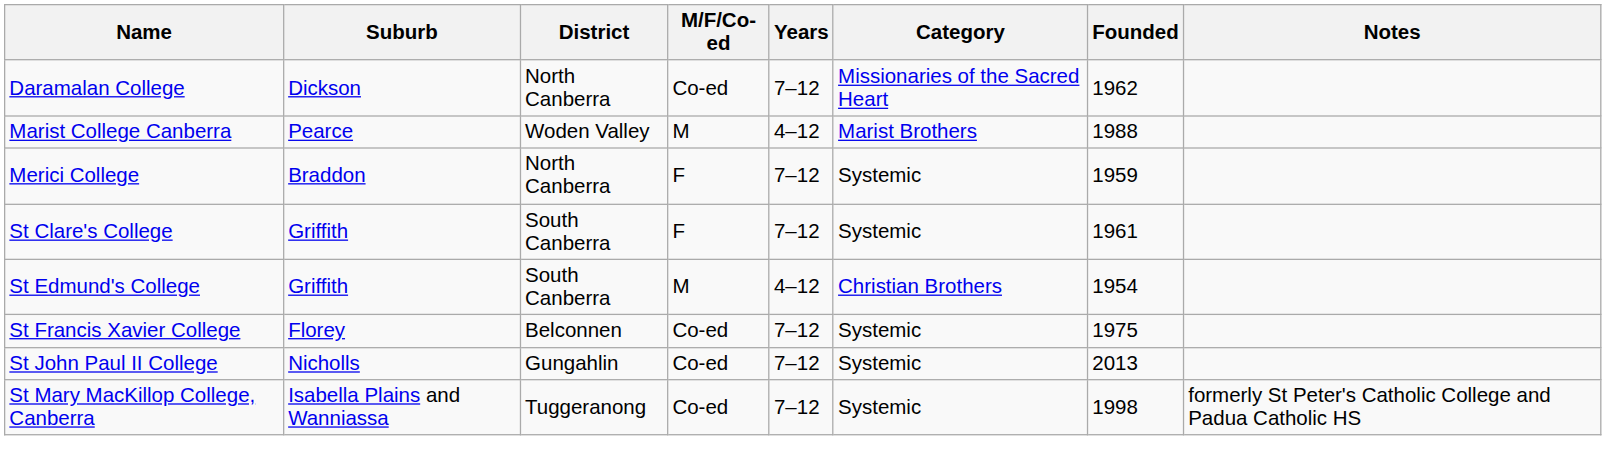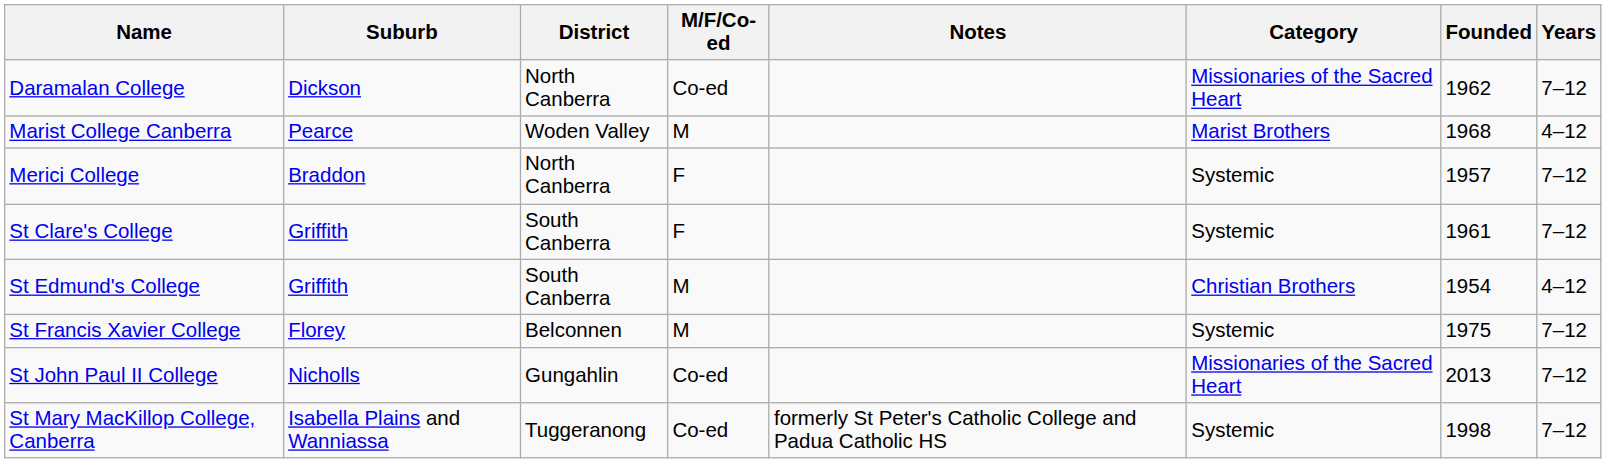columns swapped: Years <-> Notes
Marist College Canberra | Founded: 1988 -> 1968
Merici College | Founded: 1959 -> 1957
St Francis Xavier College | M/F/Co-ed: Co-ed -> M
St John Paul II College | Category: Systemic -> Missionaries of the Sacred Heart
